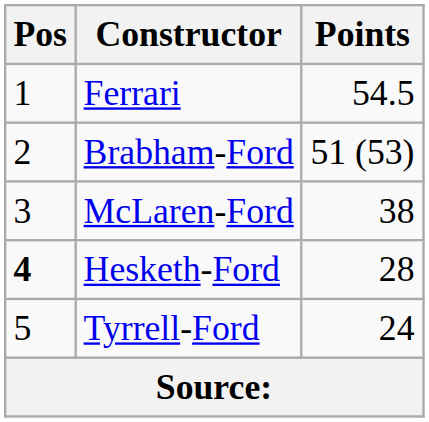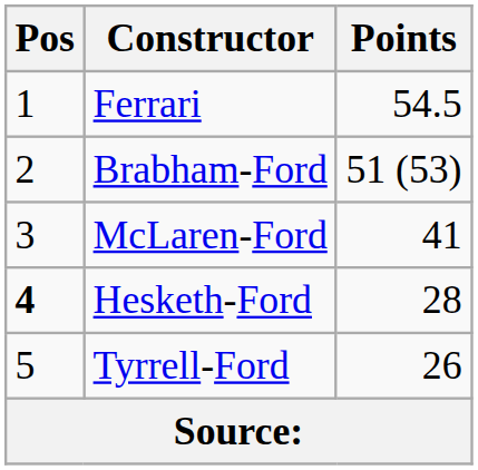McLaren-Ford | Points: 38 -> 41
Tyrrell-Ford | Points: 24 -> 26
